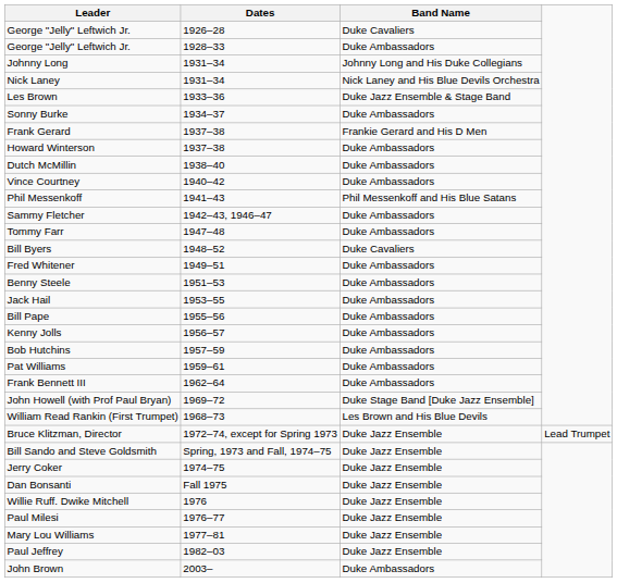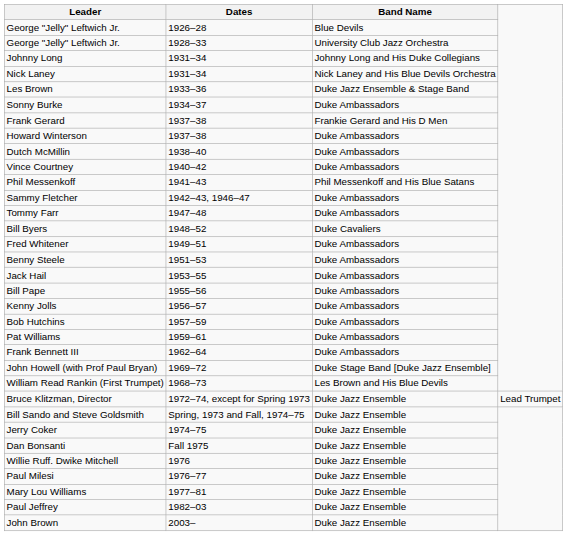George "Jelly" Leftwich Jr. / 1926–28 | Band Name: Duke Cavaliers -> Blue Devils
George "Jelly" Leftwich Jr. / 1928–33 | Band Name: Duke Ambassadors -> University Club Jazz Orchestra
John Brown | Band Name: Duke Ambassadors -> Duke Jazz Ensemble
